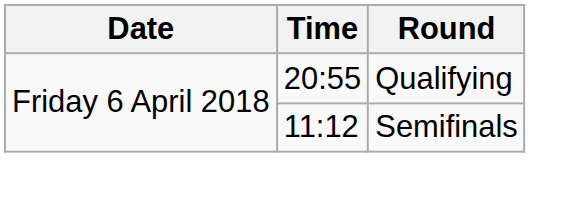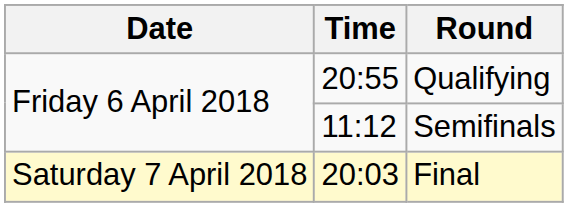+ row: Saturday 7 April 2018 | 20:03 | Final
